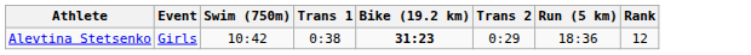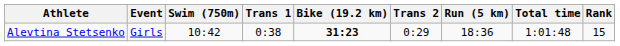+ column: Total time | 1:01:48
Alevtina Stetsenko | Rank: 12 -> 15
